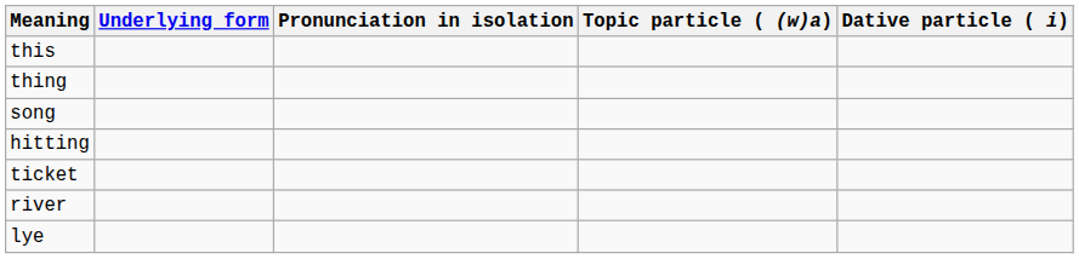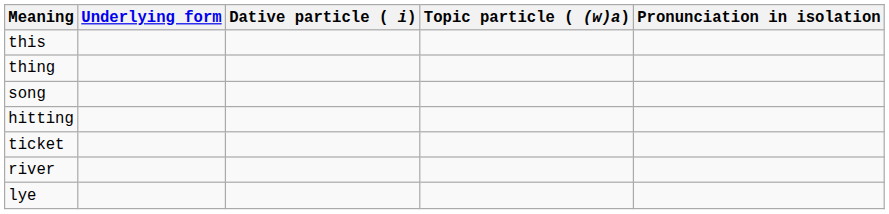columns swapped: Pronunciation in isolation <-> Dative particle ( i)
